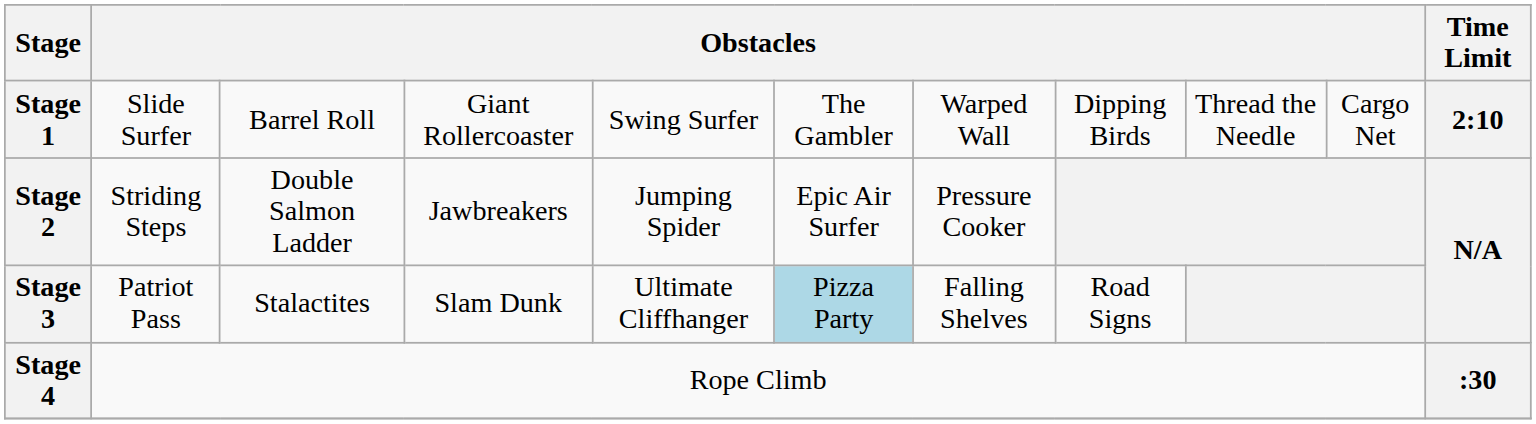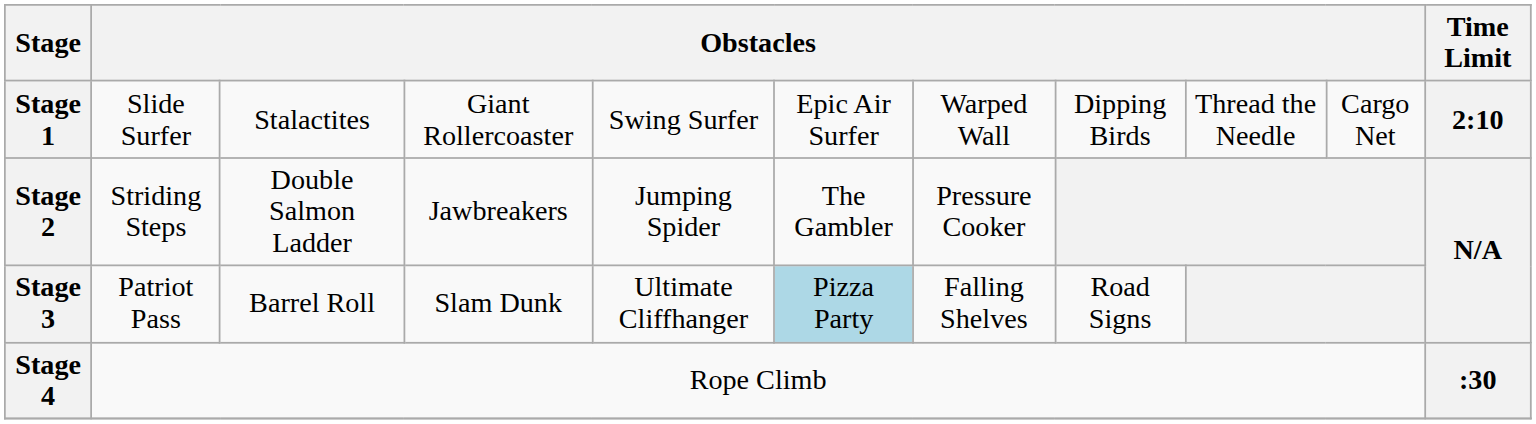Stage 1 | column 3: Barrel Roll -> Stalactites
Stage 1 | column 6: The Gambler -> Epic Air Surfer
Stage 2 | column 6: Epic Air Surfer -> The Gambler
Stage 3 | column 3: Stalactites -> Barrel Roll
